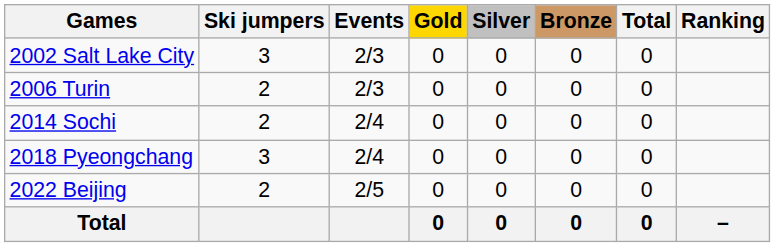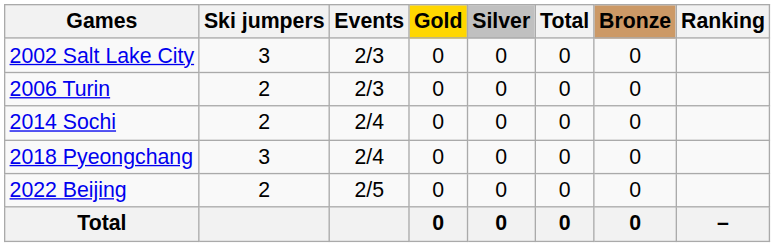columns swapped: Bronze <-> Total
